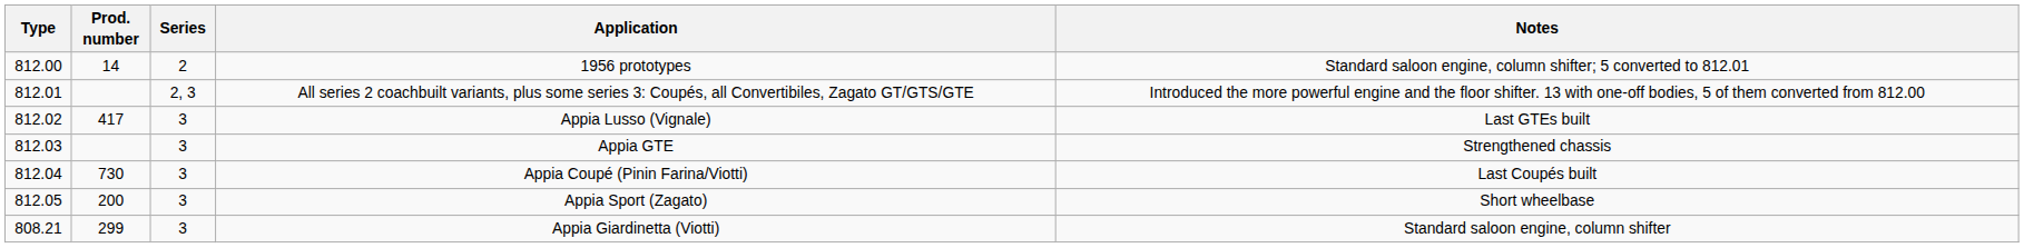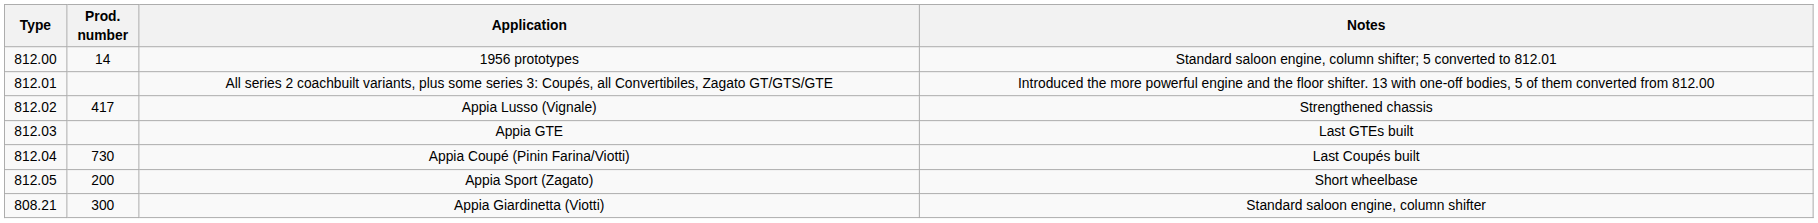- column: Series | 2 | 2, 3 | 3 | 3 | 3 | 3 | 3
Appia Lusso (Vignale) | Notes: Last GTEs built -> Strengthened chassis
Appia GTE | Notes: Strengthened chassis -> Last GTEs built
Appia Giardinetta (Viotti) | Prod. number: 299 -> 300
